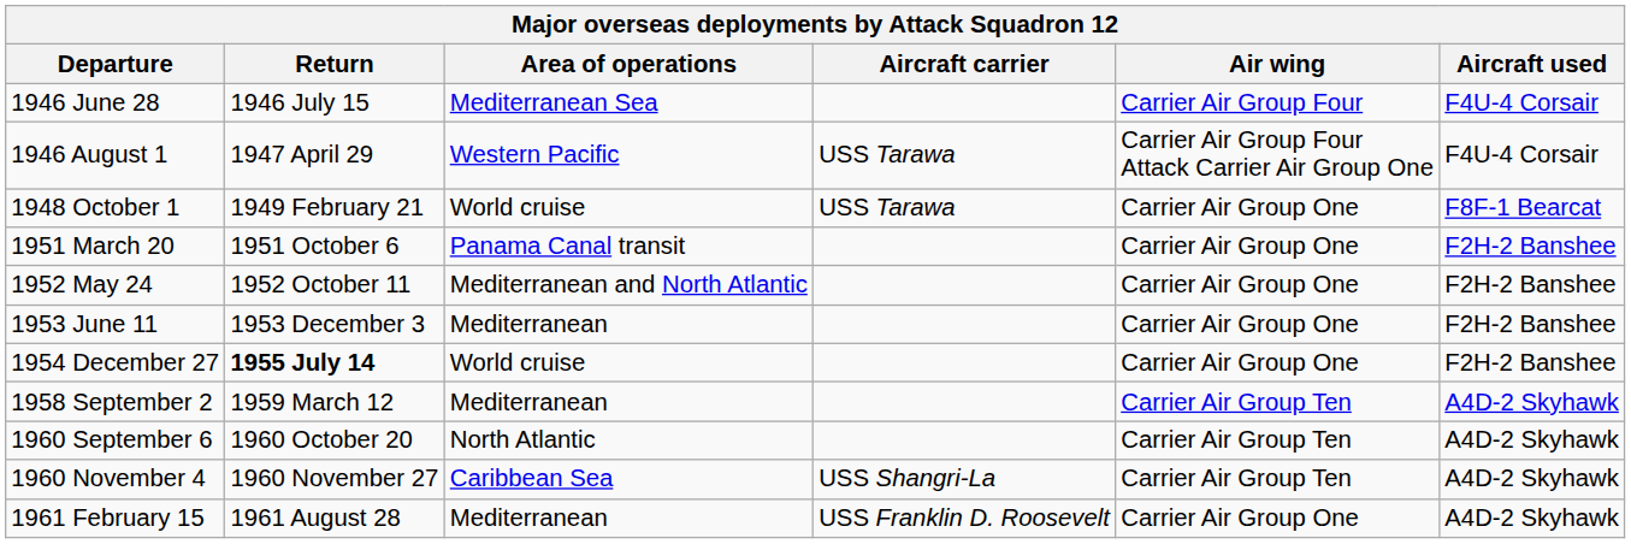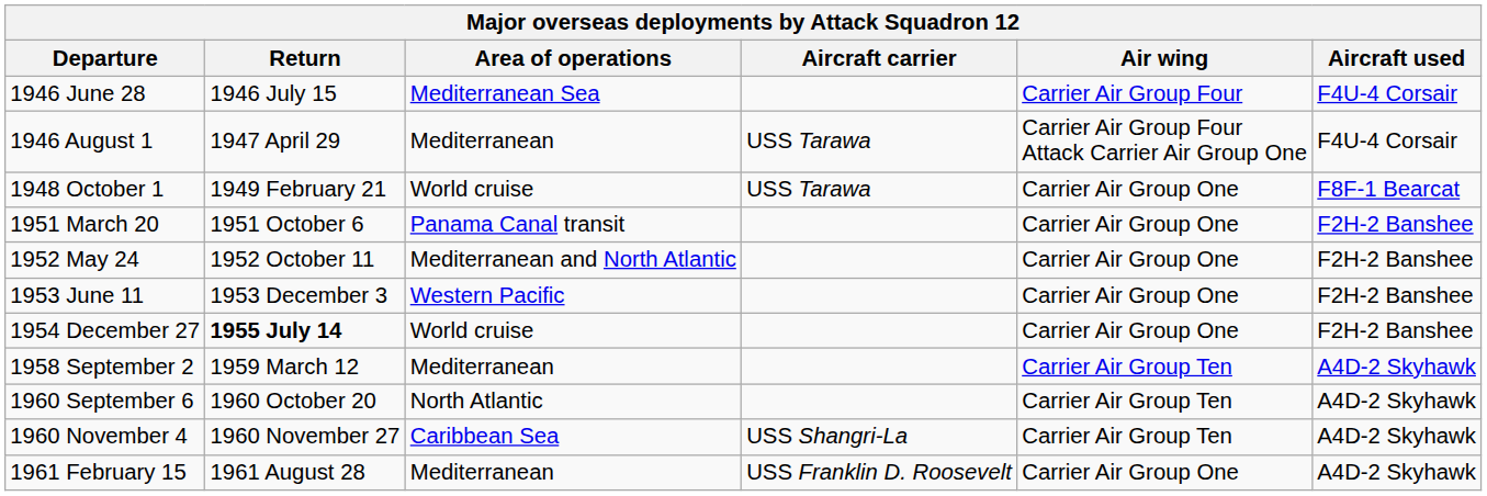1946 August 1 | Area of operations: Western Pacific -> Mediterranean
1953 June 11 | Area of operations: Mediterranean -> Western Pacific
